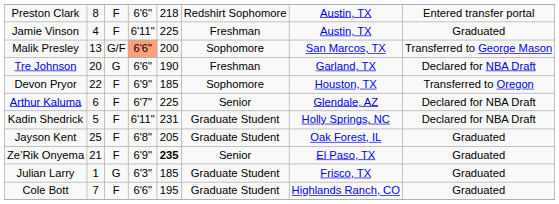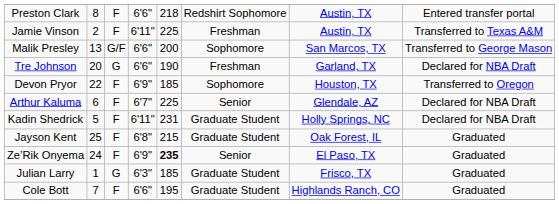Jamie Vinson | column 2: 4 -> 2
Jamie Vinson | column 8: Graduated -> Transferred to Texas A&M
Malik Presley | column 4: lightsalmon background -> no background
Jayson Kent | column 5: 205 -> 215
Ze’Rik Onyema | column 2: 21 -> 24
